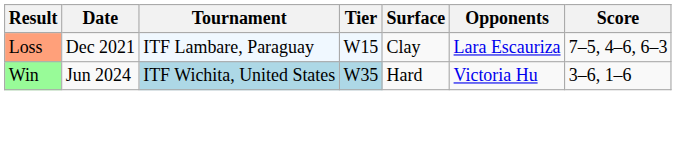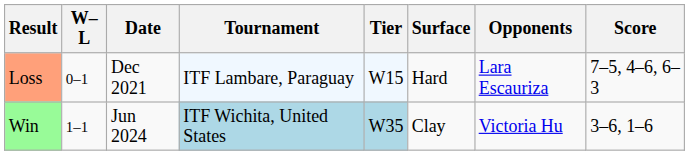+ column: W–L | 0–1 | 1–1
Loss | Surface: Clay -> Hard
Win | Surface: Hard -> Clay
